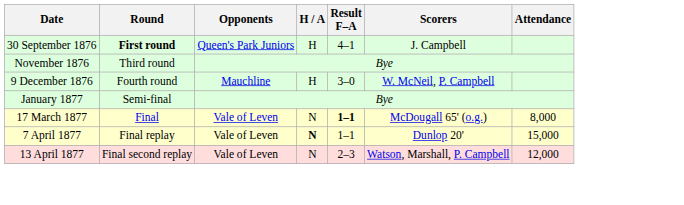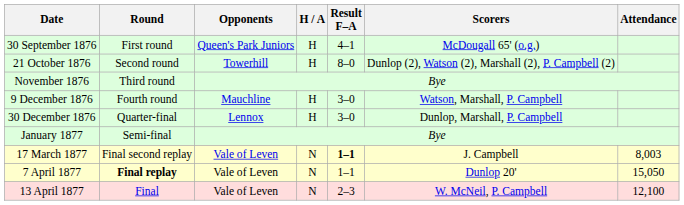30 September 1876 | Round: bold -> normal
30 September 1876 | Scorers: J. Campbell -> McDougall 65' (o.g.)
+ row: 21 October 1876 | Second round | Towerhill | H | 8–0 | Dunlop (2), Watson (2), Marshall (2), P. Campbell (2)
9 December 1876 | Scorers: W. McNeil, P. Campbell -> Watson, Marshall, P. Campbell
+ row: 30 December 1876 | Quarter-final | Lennox | H | 3–0 | Dunlop, Marshall, P. Campbell
17 March 1877 | Round: Final -> Final second replay
17 March 1877 | Scorers: McDougall 65' (o.g.) -> J. Campbell
17 March 1877 | Attendance: 8,000 -> 8,003
7 April 1877 | Round: normal -> bold
7 April 1877 | H / A: bold -> normal
7 April 1877 | Attendance: 15,000 -> 15,050
13 April 1877 | Round: Final second replay -> Final
13 April 1877 | Scorers: Watson, Marshall, P. Campbell -> W. McNeil, P. Campbell
13 April 1877 | Attendance: 12,000 -> 12,100
